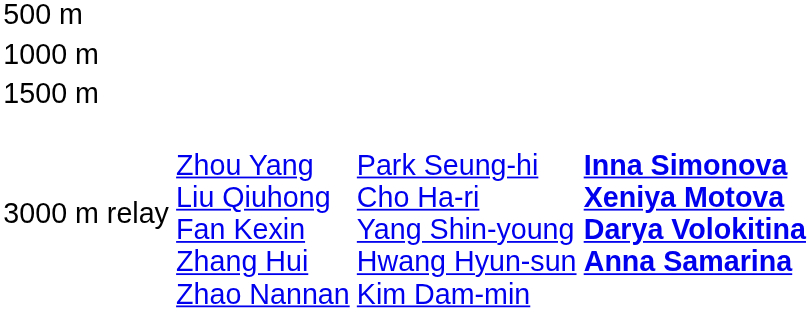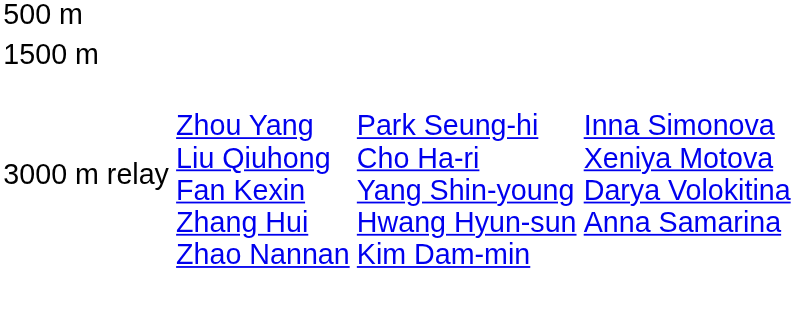- row: 1000 m
3000 m relay | column 4: bold -> normal
